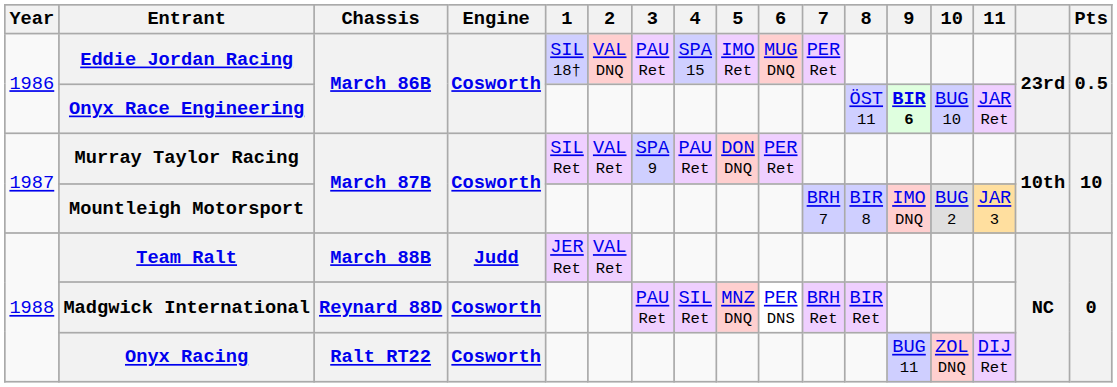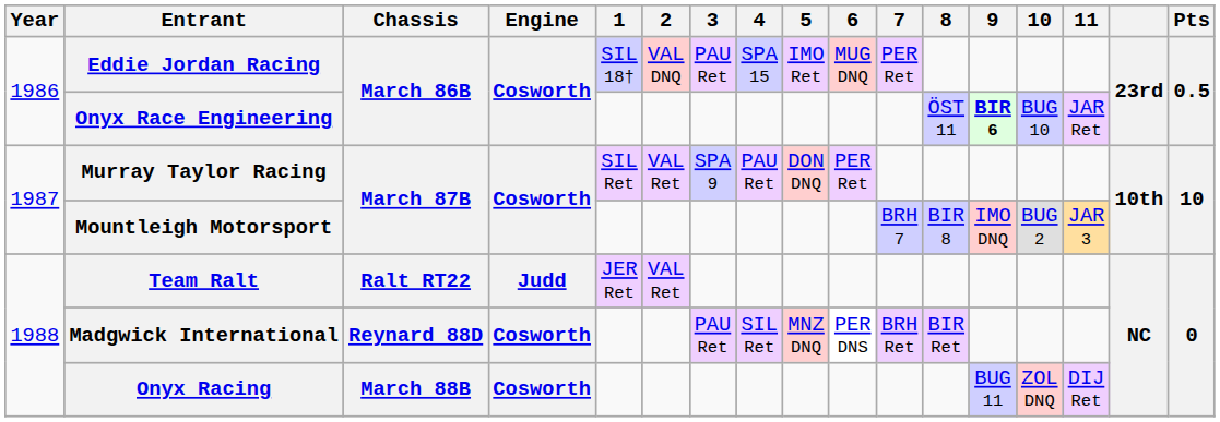Team Ralt | Chassis: March 88B -> Ralt RT22
Onyx Racing | Chassis: Ralt RT22 -> March 88B
